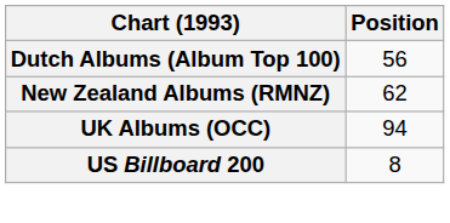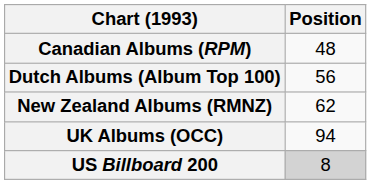+ row: Canadian Albums (RPM) | 48
US Billboard 200 | Position: no background -> lightgrey background
